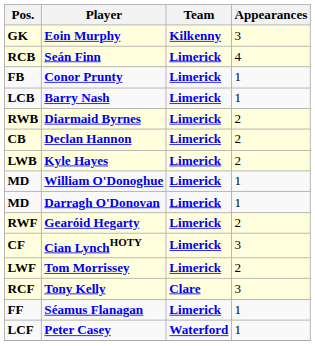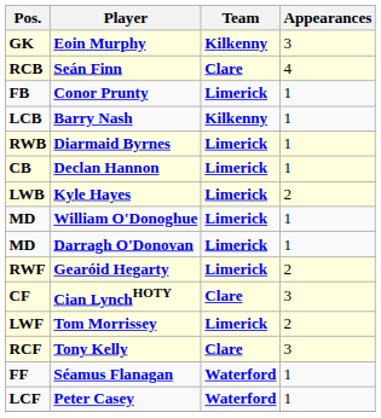Seán Finn | Team: Limerick -> Clare
Barry Nash | Team: Limerick -> Kilkenny
Diarmaid Byrnes | Appearances: 2 -> 1
Declan Hannon | Appearances: 2 -> 1
Cian LynchHOTY | Team: Limerick -> Clare
Séamus Flanagan | Team: Limerick -> Waterford
